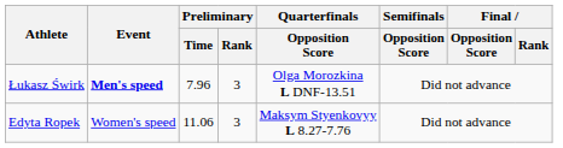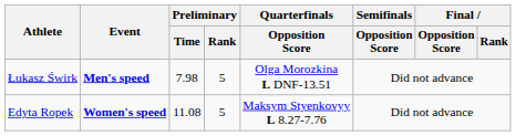Łukasz Świrk | Preliminary / Time: 7.96 -> 7.98
Łukasz Świrk | Preliminary / Rank: 3 -> 5
Edyta Ropek | Event: normal -> bold
Edyta Ropek | Preliminary / Time: 11.06 -> 11.08
Edyta Ropek | Preliminary / Rank: 3 -> 5
